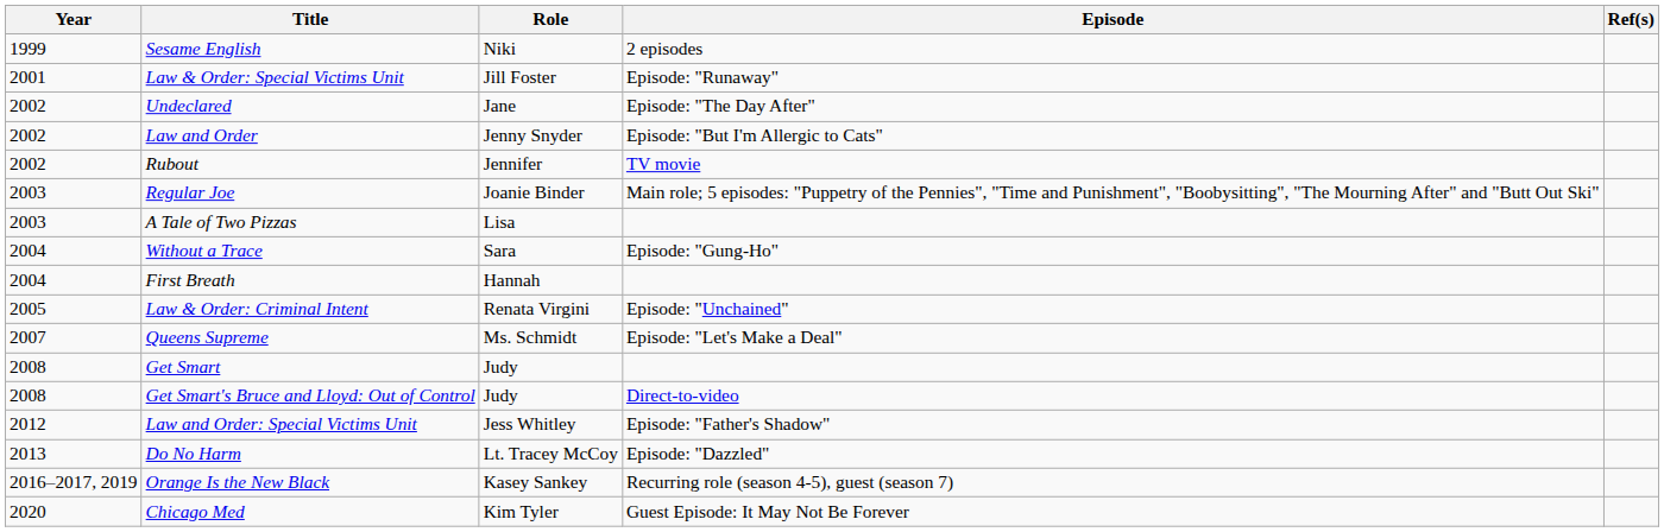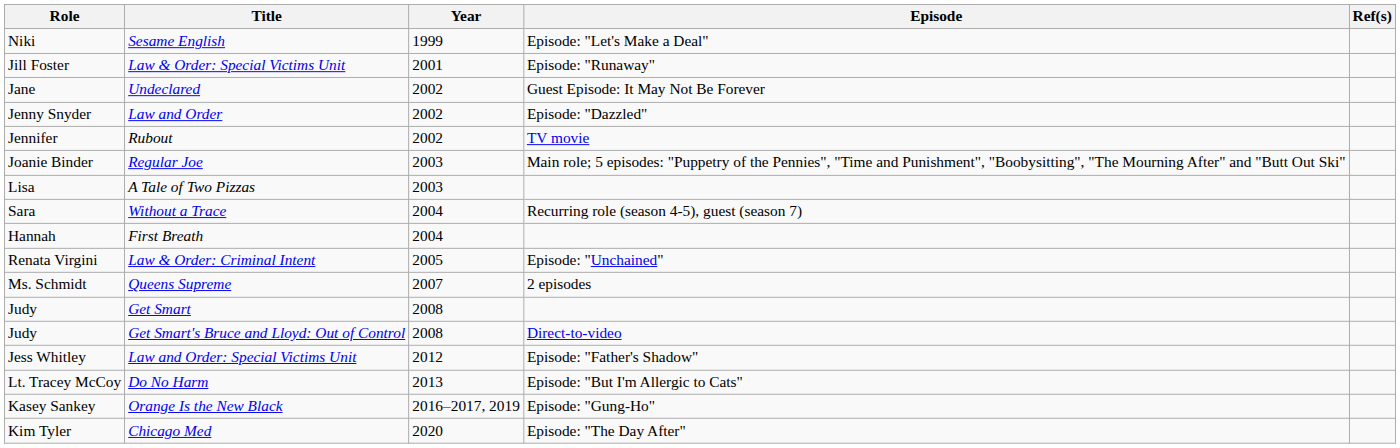columns swapped: Year <-> Role
Sesame English | Episode: 2 episodes -> Episode: "Let's Make a Deal"
Undeclared | Episode: Episode: "The Day After" -> Guest Episode: It May Not Be Forever
Law and Order | Episode: Episode: "But I'm Allergic to Cats" -> Episode: "Dazzled"
Without a Trace | Episode: Episode: "Gung-Ho" -> Recurring role (season 4-5), guest (season 7)
Queens Supreme | Episode: Episode: "Let's Make a Deal" -> 2 episodes
Do No Harm | Episode: Episode: "Dazzled" -> Episode: "But I'm Allergic to Cats"
Orange Is the New Black | Episode: Recurring role (season 4-5), guest (season 7) -> Episode: "Gung-Ho"
Chicago Med | Episode: Guest Episode: It May Not Be Forever -> Episode: "The Day After"
